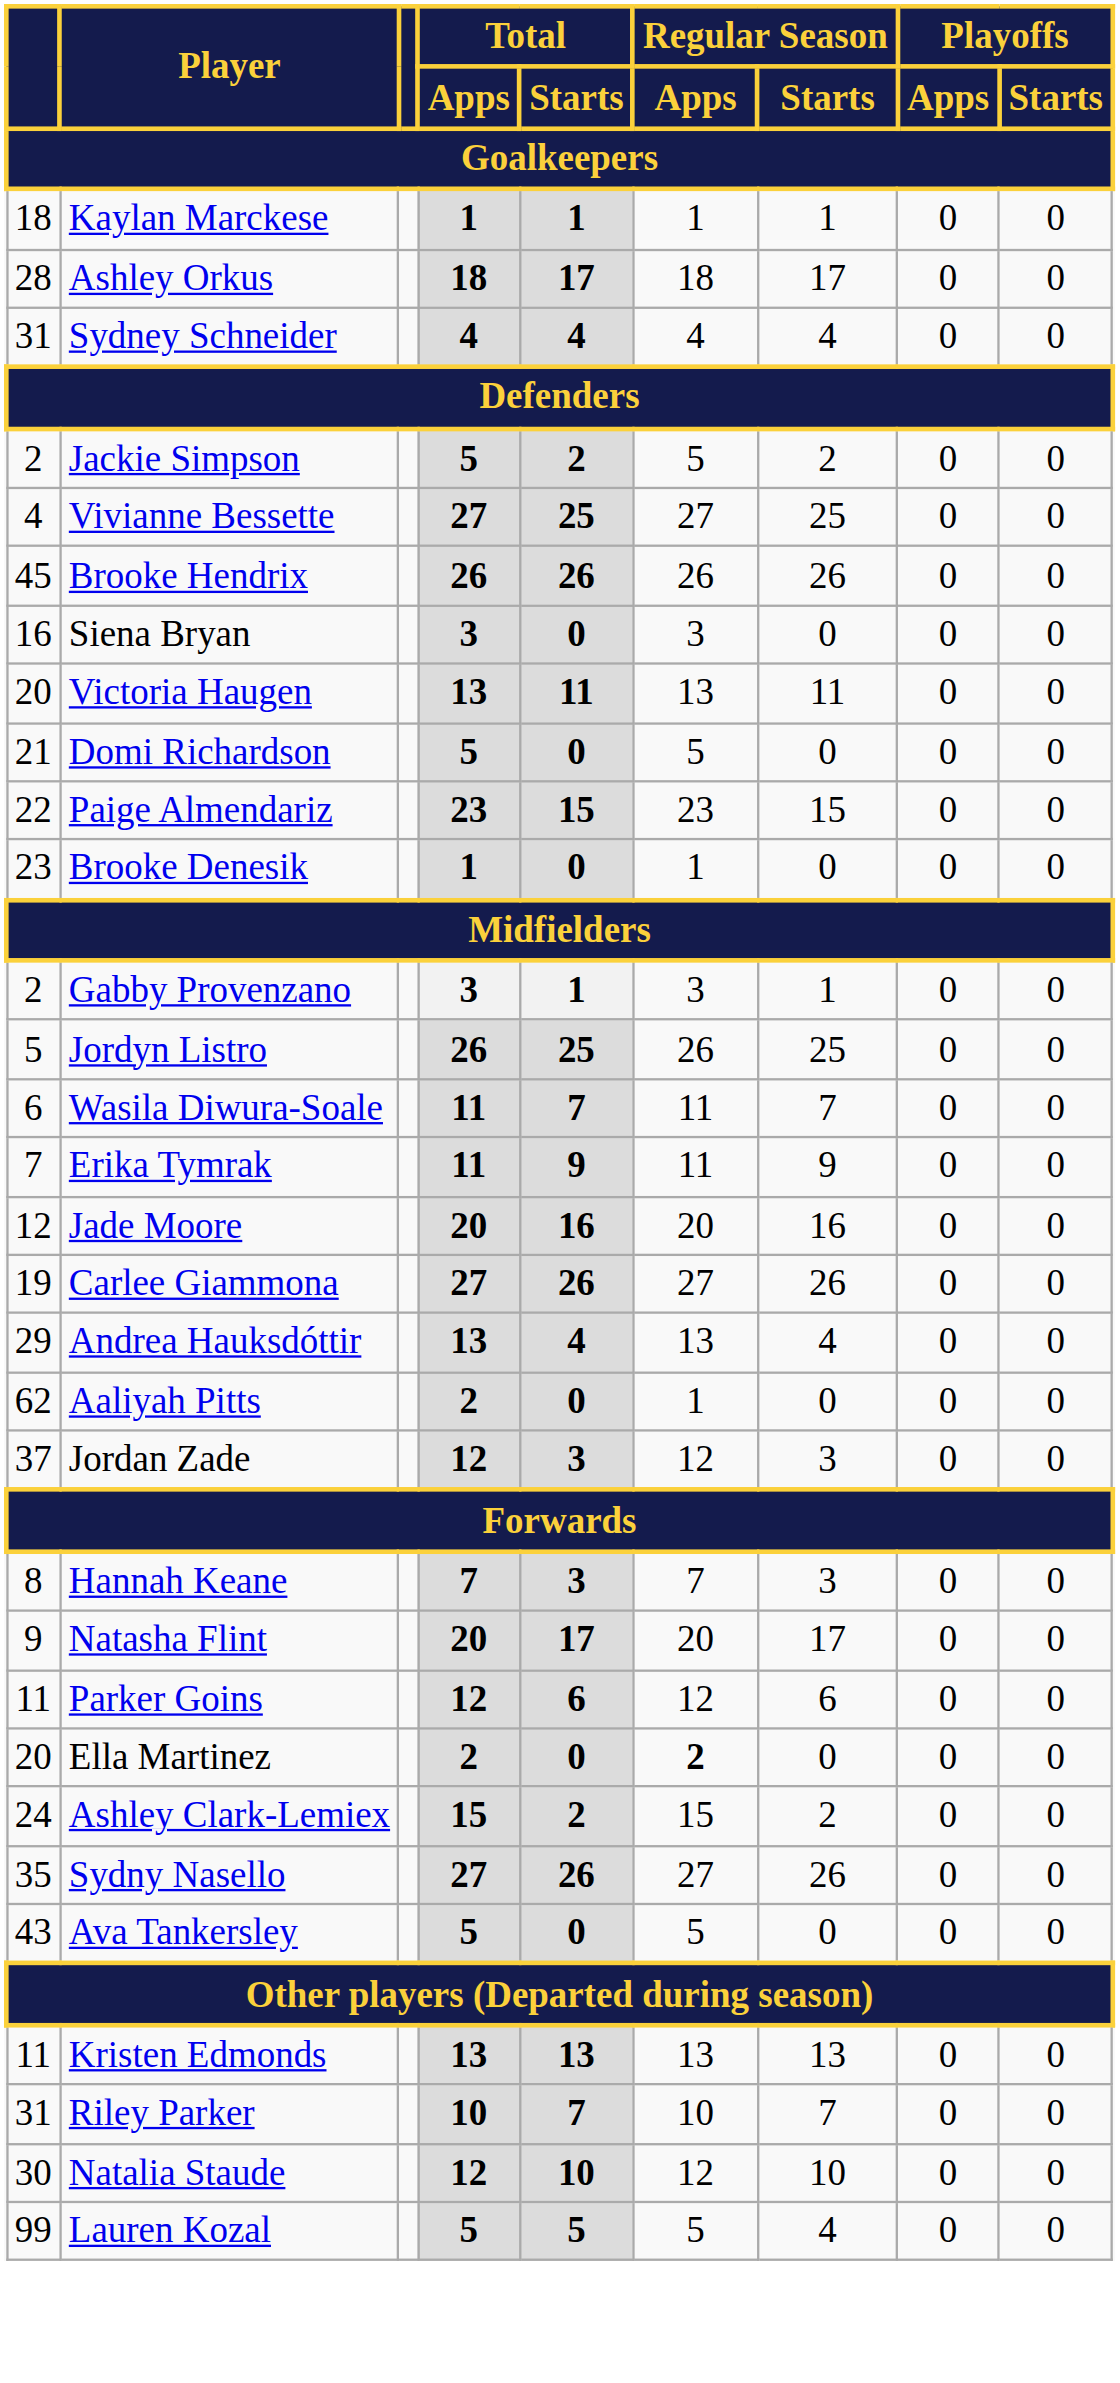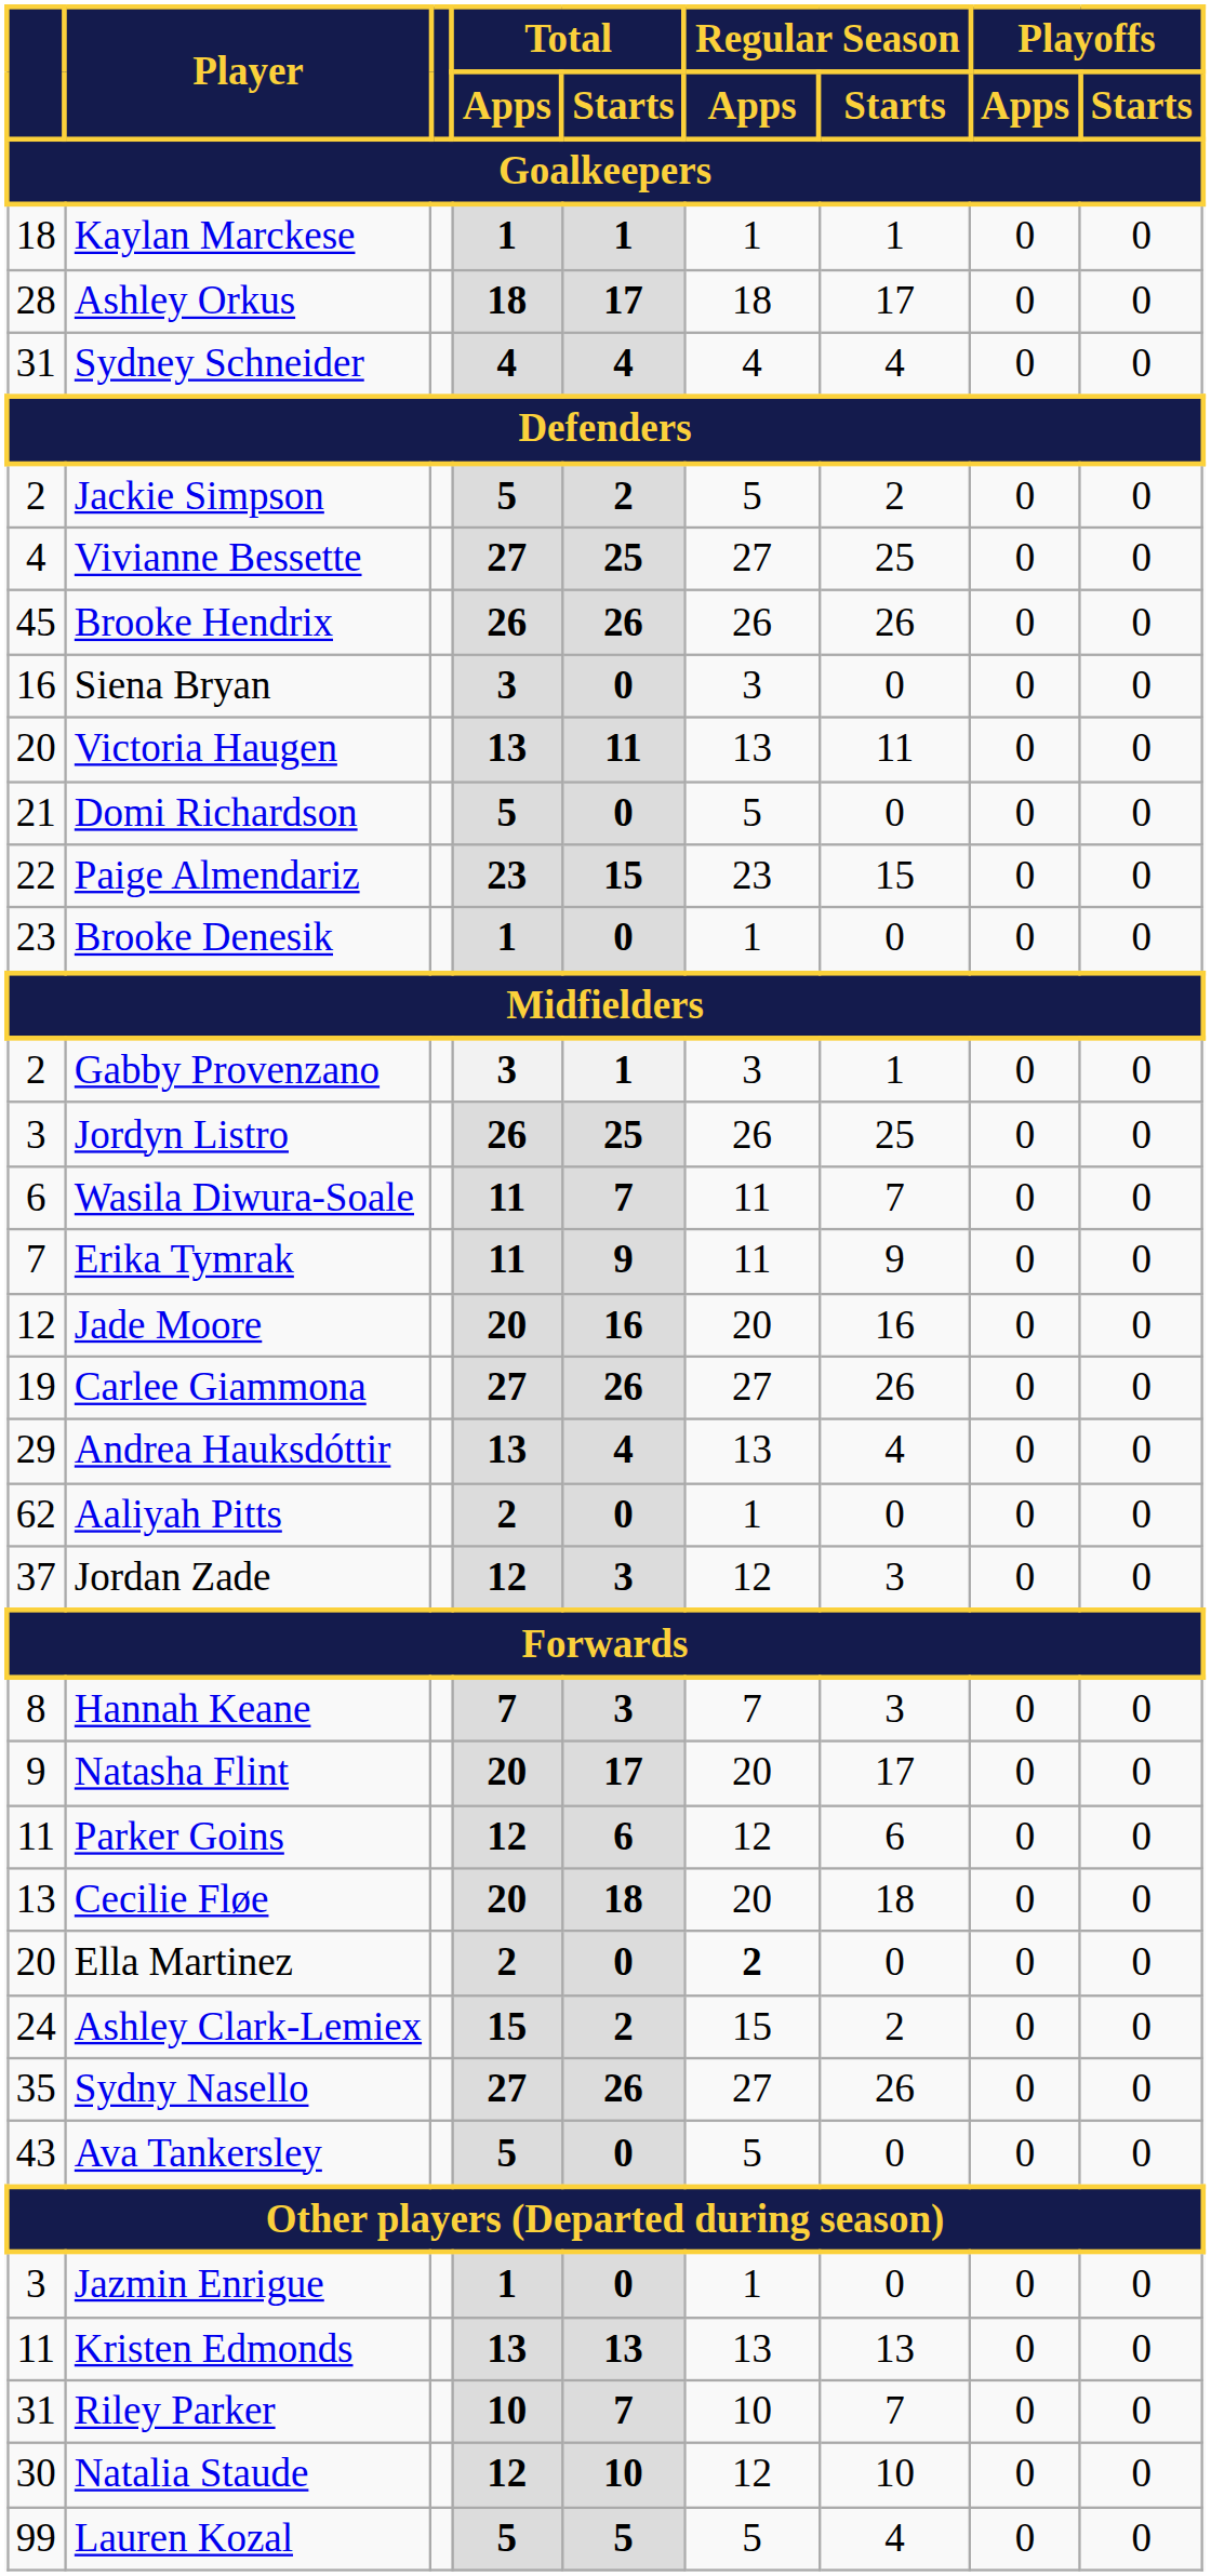Jordyn Listro | column 1: 5 -> 3
+ row: 13 | Cecilie Fløe | 20 | 18 | 20 | 18 | 0 | 0
+ row: 3 | Jazmin Enrigue | 1 | 0 | 1 | 0 | 0 | 0
